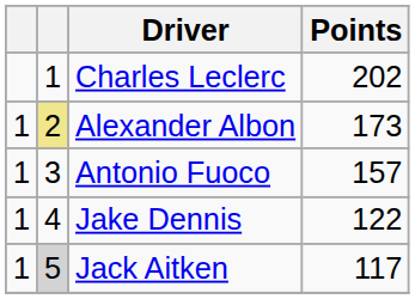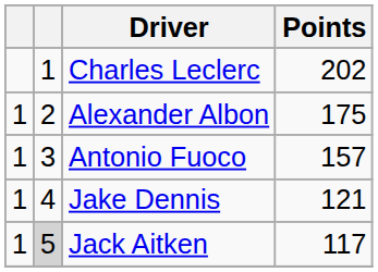Alexander Albon | column 2: khaki background -> no background
Alexander Albon | Points: 173 -> 175
Jake Dennis | Points: 122 -> 121
